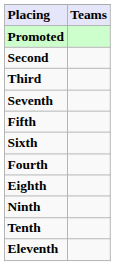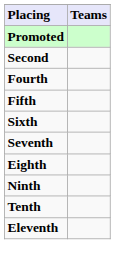- row: Third
rows swapped: Fourth <-> Seventh
